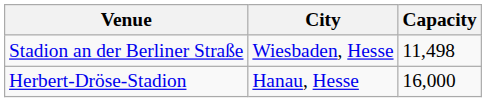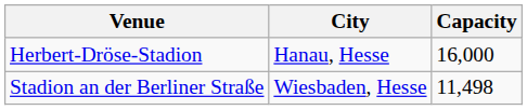rows swapped: Stadion an der Berliner Straße <-> Herbert-Dröse-Stadion
